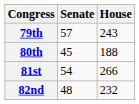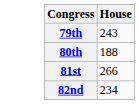- column: Senate | 57 | 45 | 54 | 48
82nd | House: 232 -> 234
